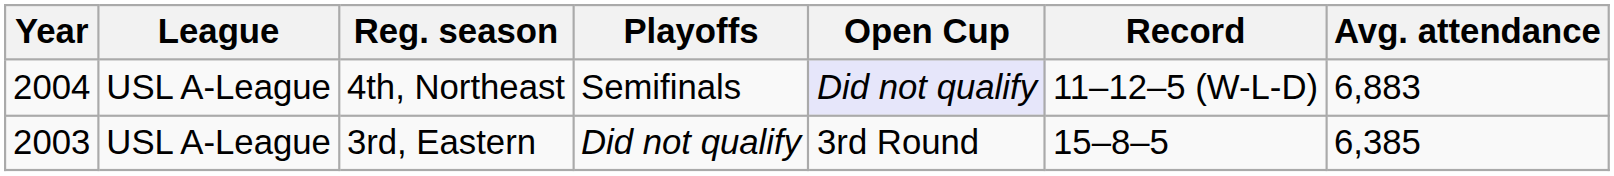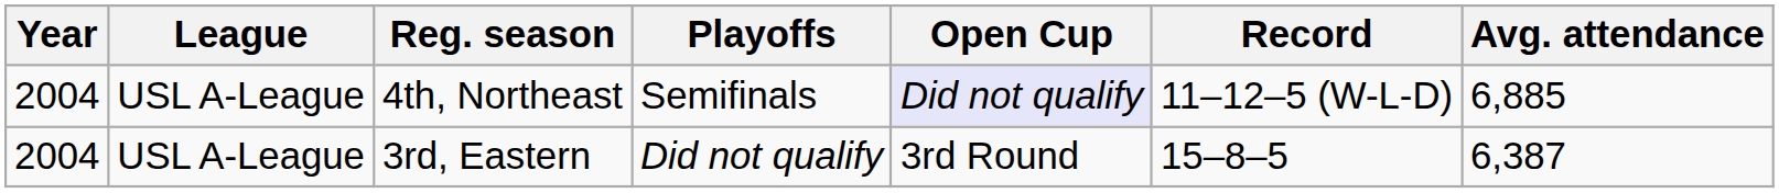4th, Northeast | Avg. attendance: 6,883 -> 6,885
3rd, Eastern | Year: 2003 -> 2004
3rd, Eastern | Avg. attendance: 6,385 -> 6,387
